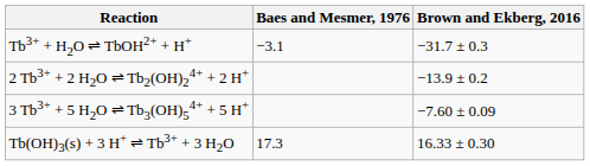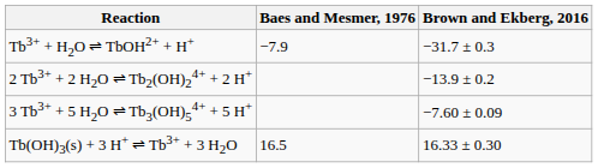Tb3+ + H2O ⇌ TbOH2+ + H+ | Baes and Mesmer, 1976: −3.1 -> −7.9
Tb(OH)3(s) + 3 H+ ⇌ Tb3+ + 3 H2O | Baes and Mesmer, 1976: 17.3 -> 16.5
